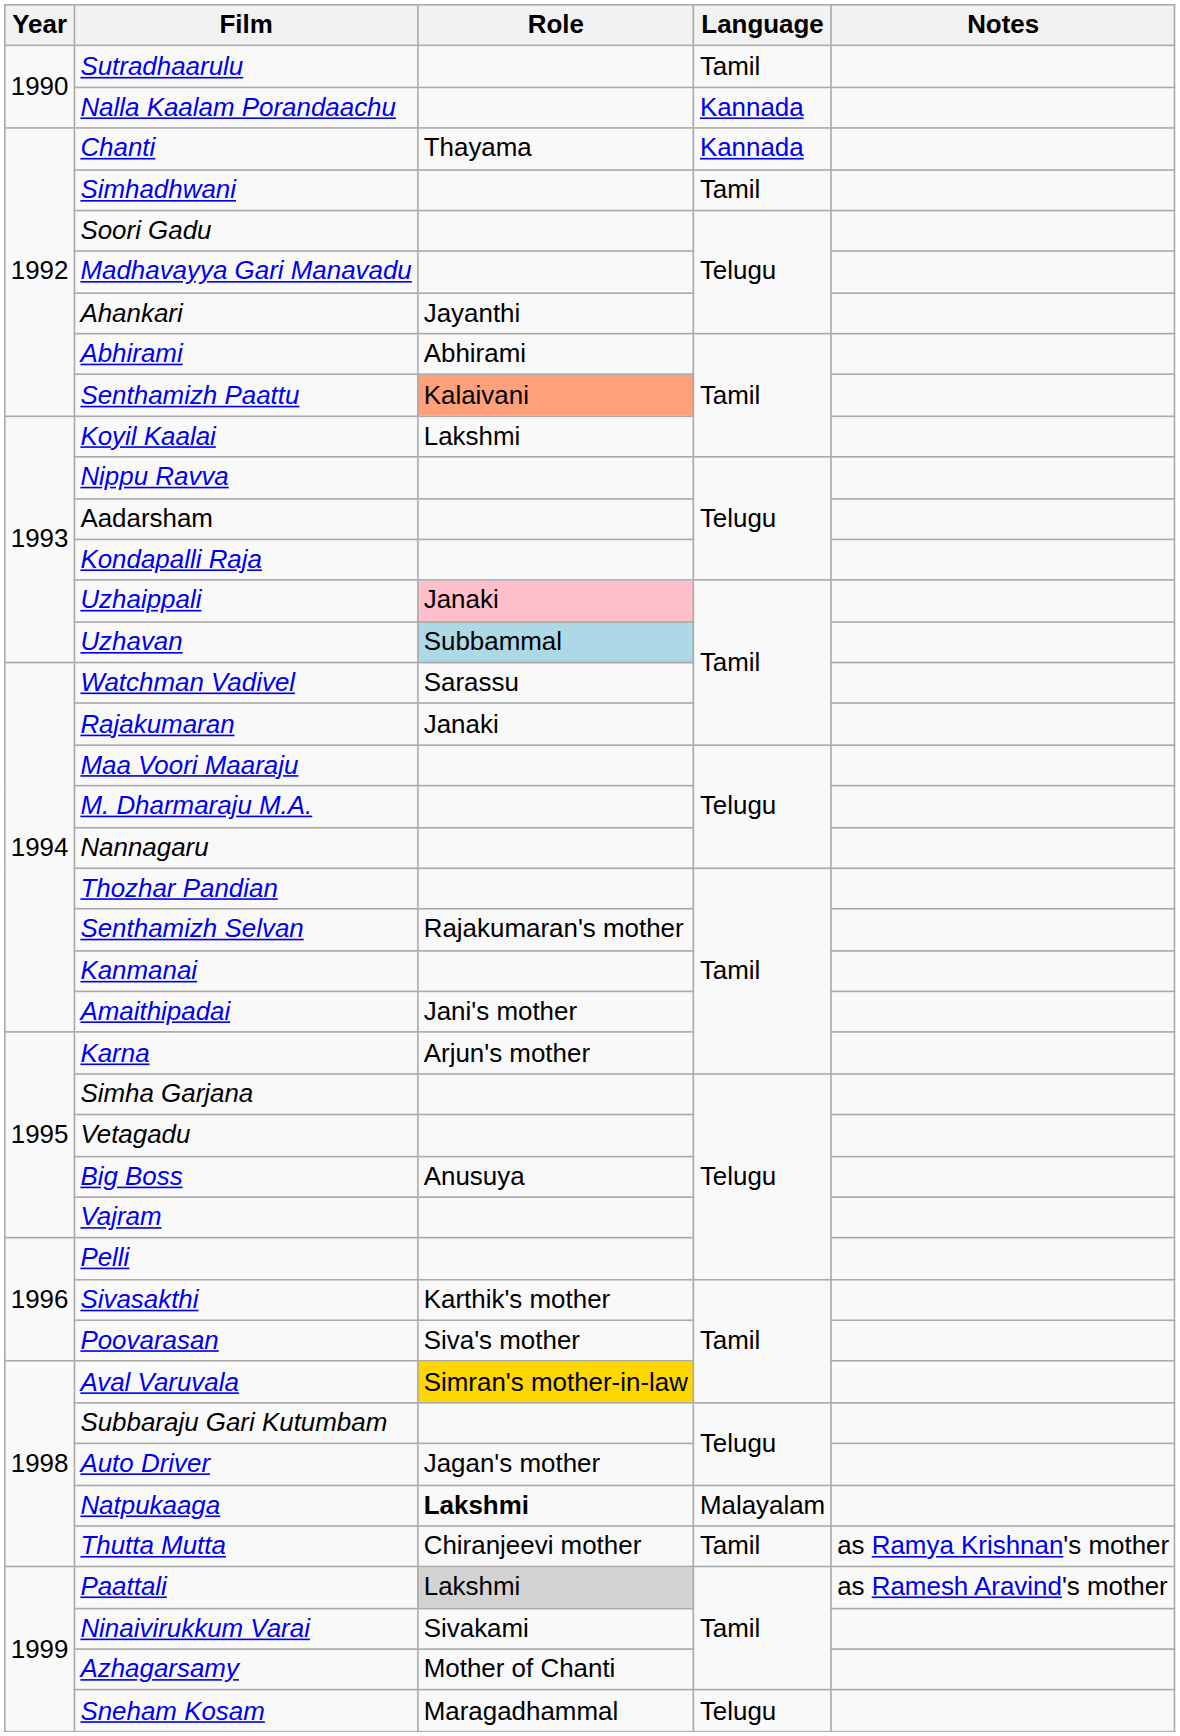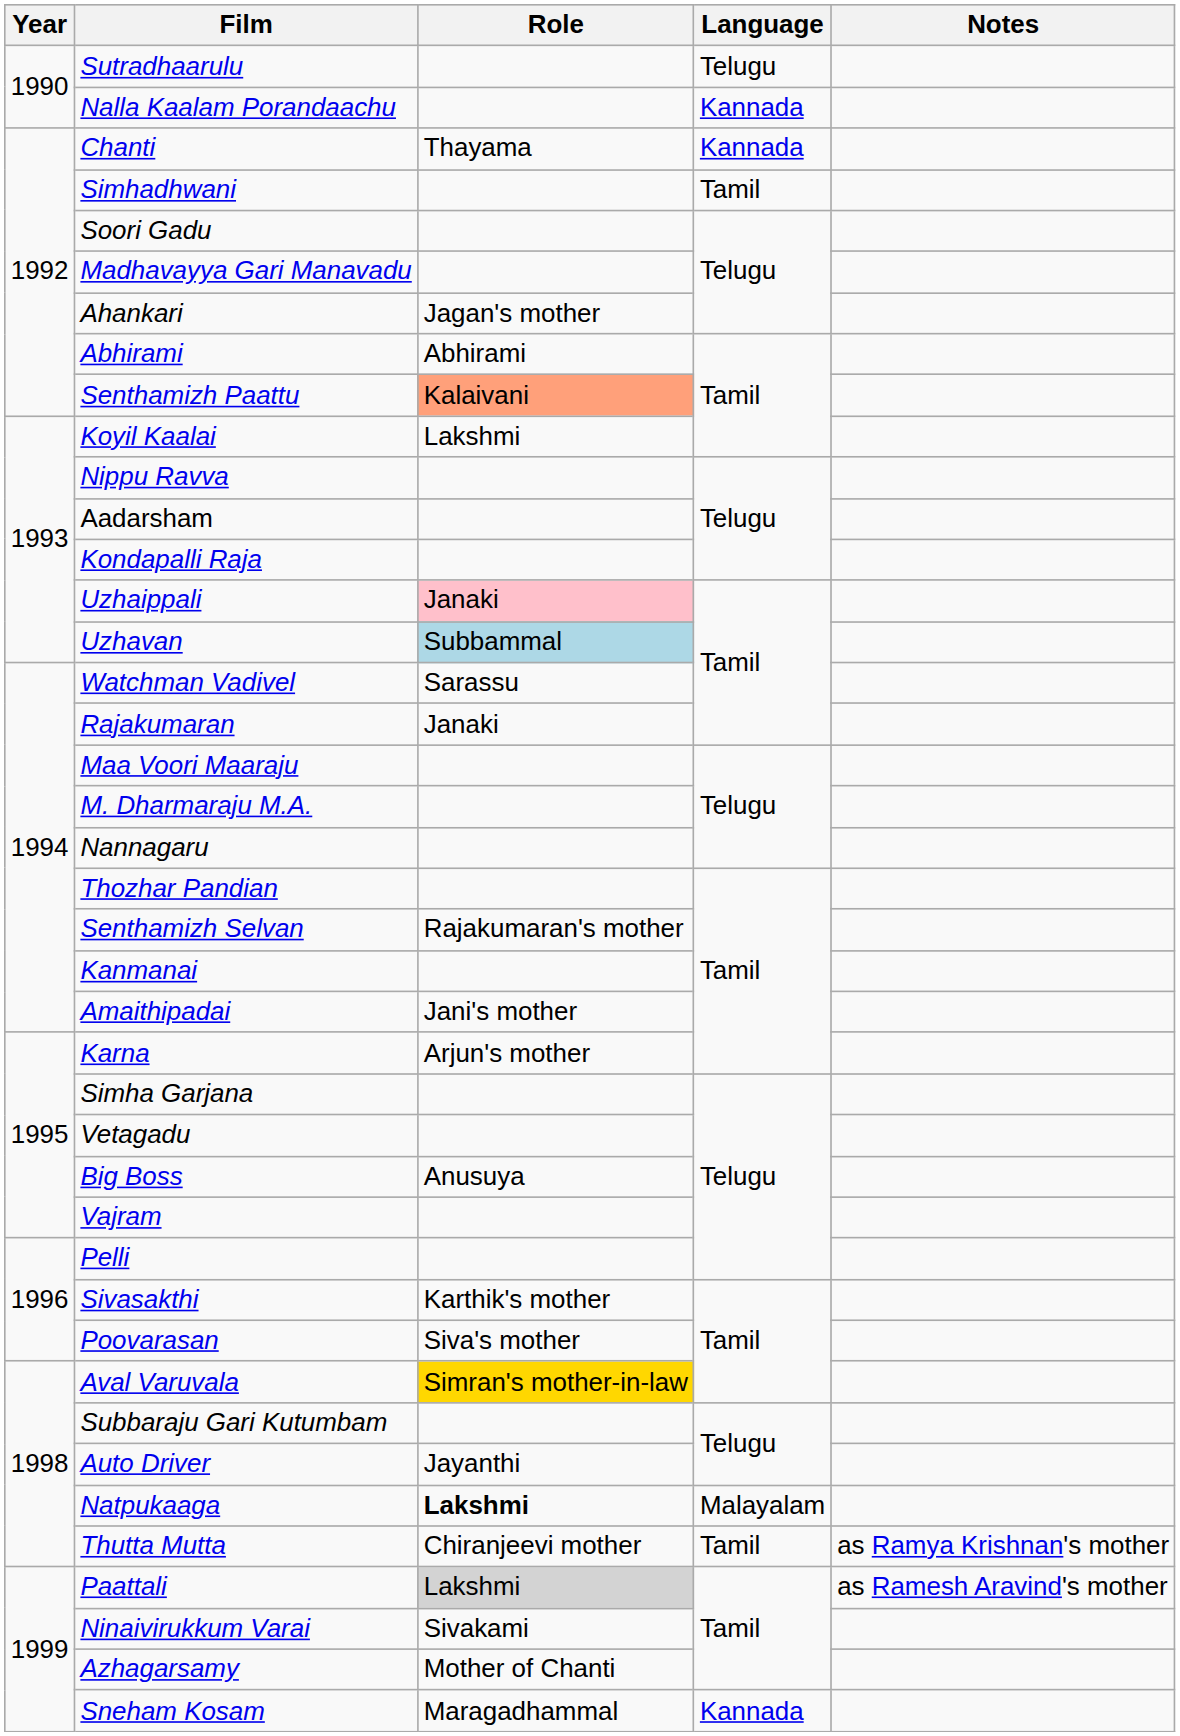Sutradhaarulu | Language: Tamil -> Telugu
Ahankari | Role: Jayanthi -> Jagan's mother
Auto Driver | Role: Jagan's mother -> Jayanthi
Sneham Kosam | Language: Telugu -> Kannada
